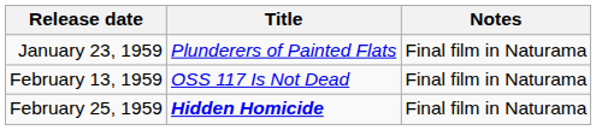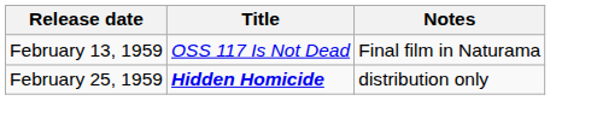- row: January 23, 1959 | Plunderers of Painted Flats | Final film in Naturama
February 25, 1959 | Notes: Final film in Naturama -> distribution only
